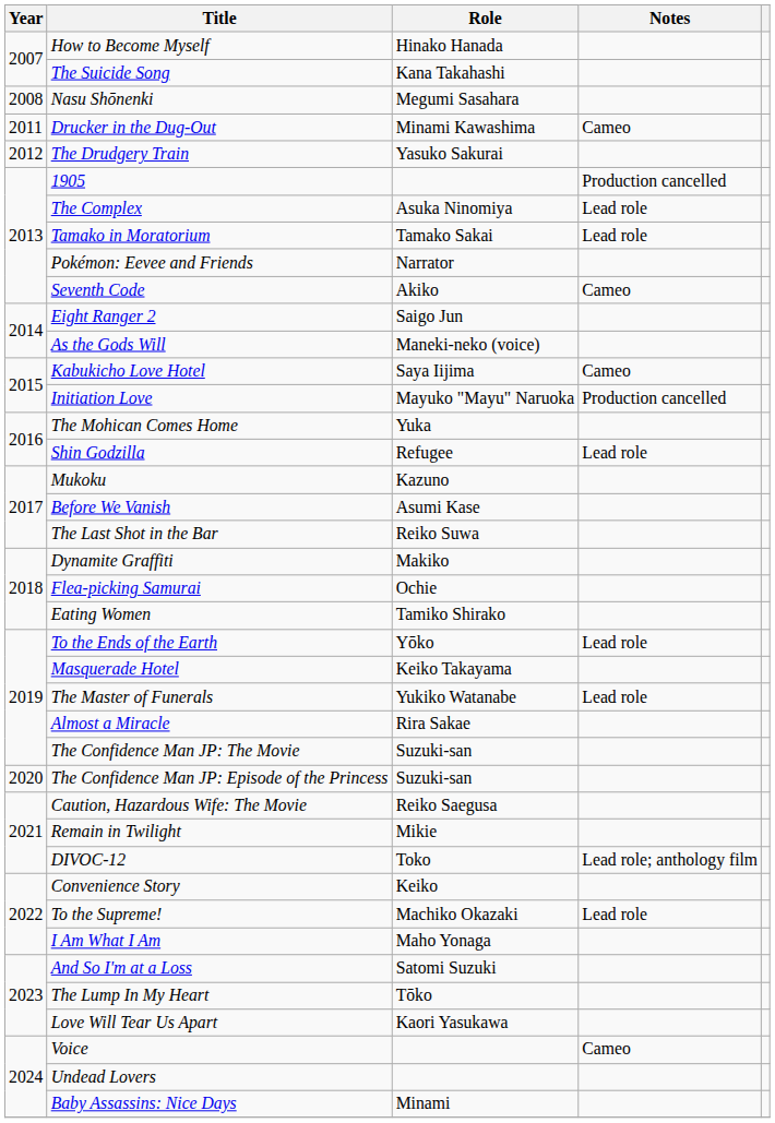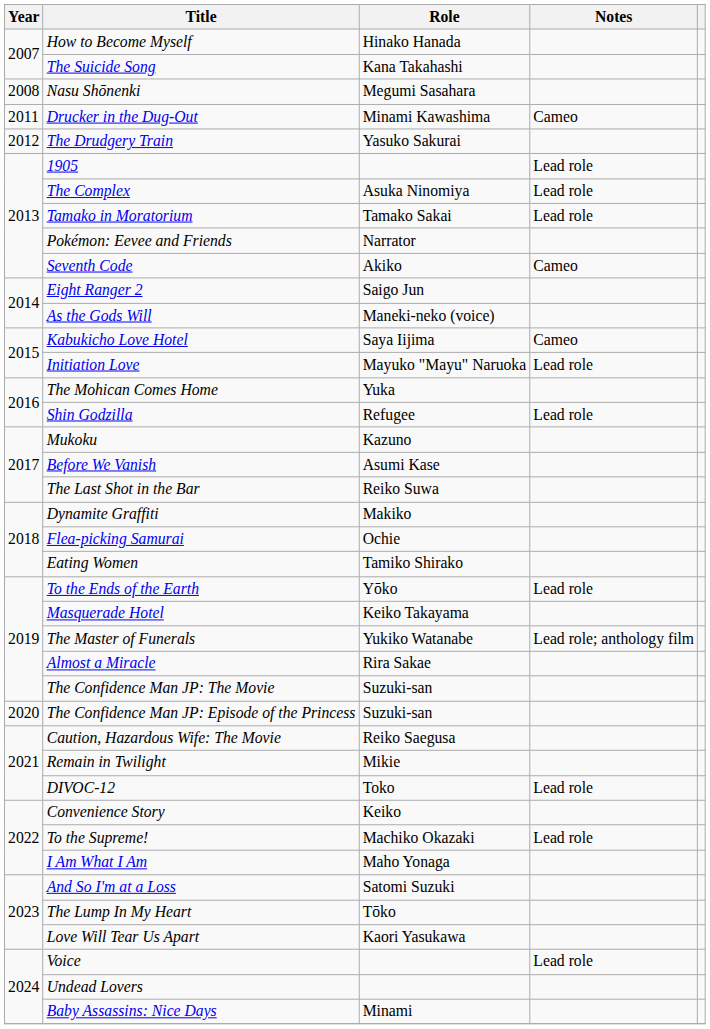1905 | Notes: Production cancelled -> Lead role
Initiation Love | Notes: Production cancelled -> Lead role
The Master of Funerals | Notes: Lead role -> Lead role; anthology film
DIVOC-12 | Notes: Lead role; anthology film -> Lead role
Voice | Notes: Cameo -> Lead role
